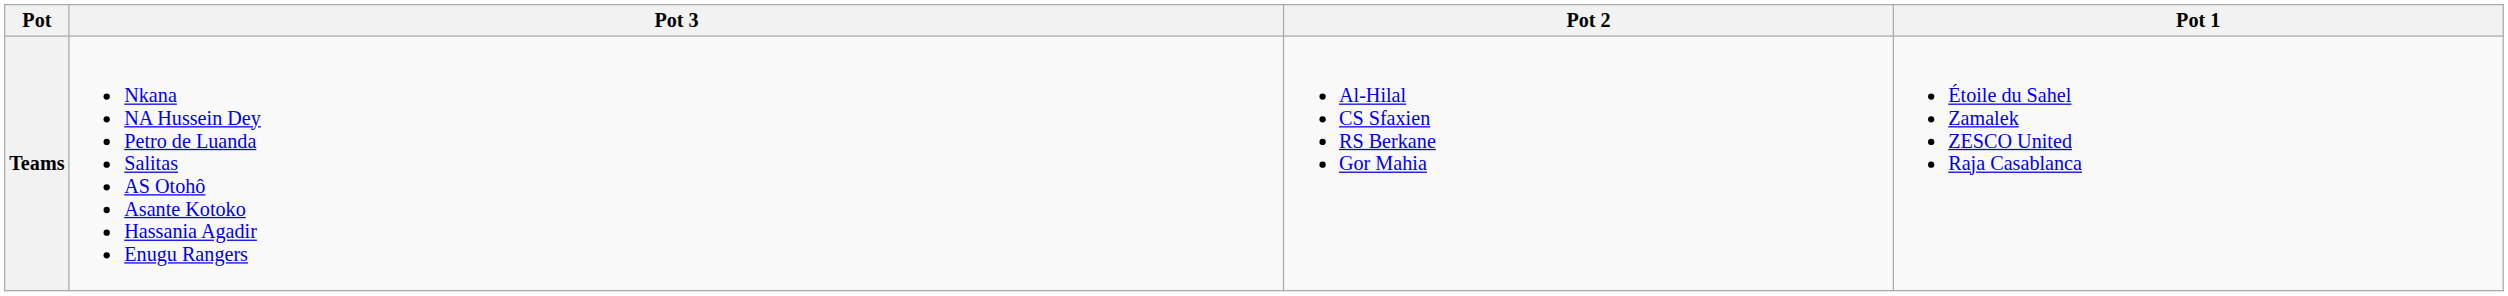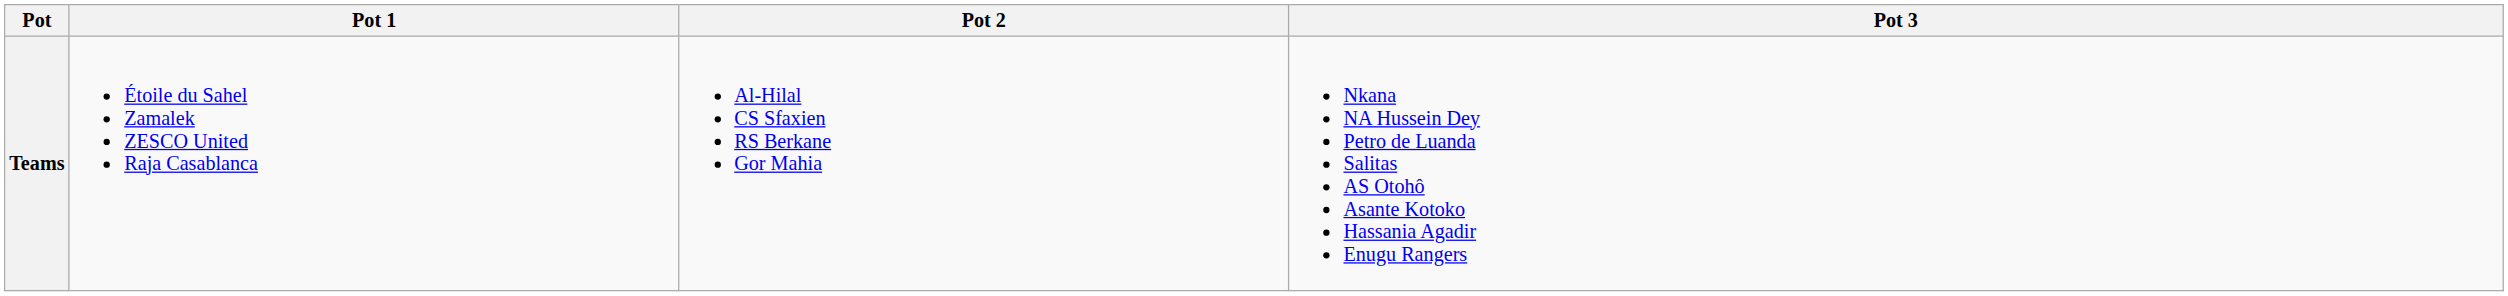columns swapped: Pot 1 <-> Pot 3
